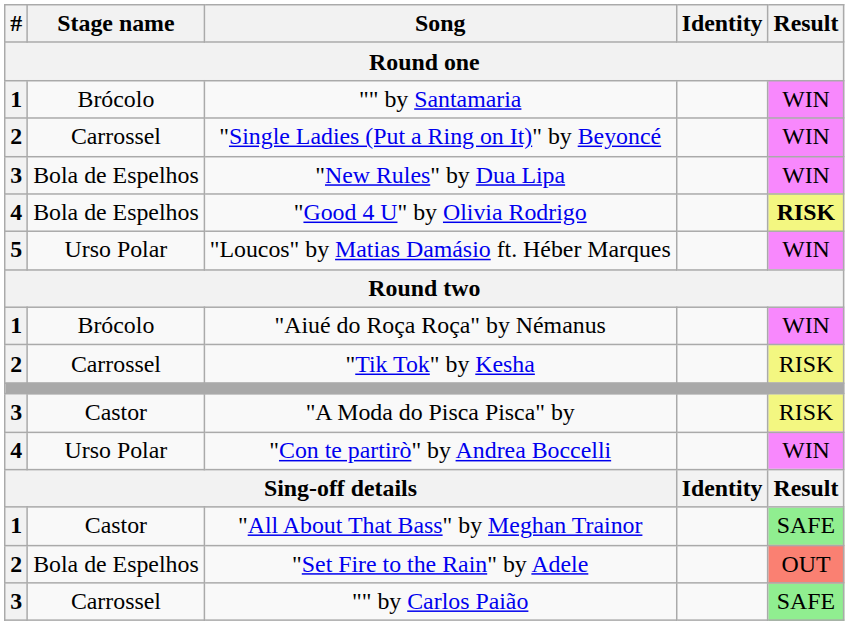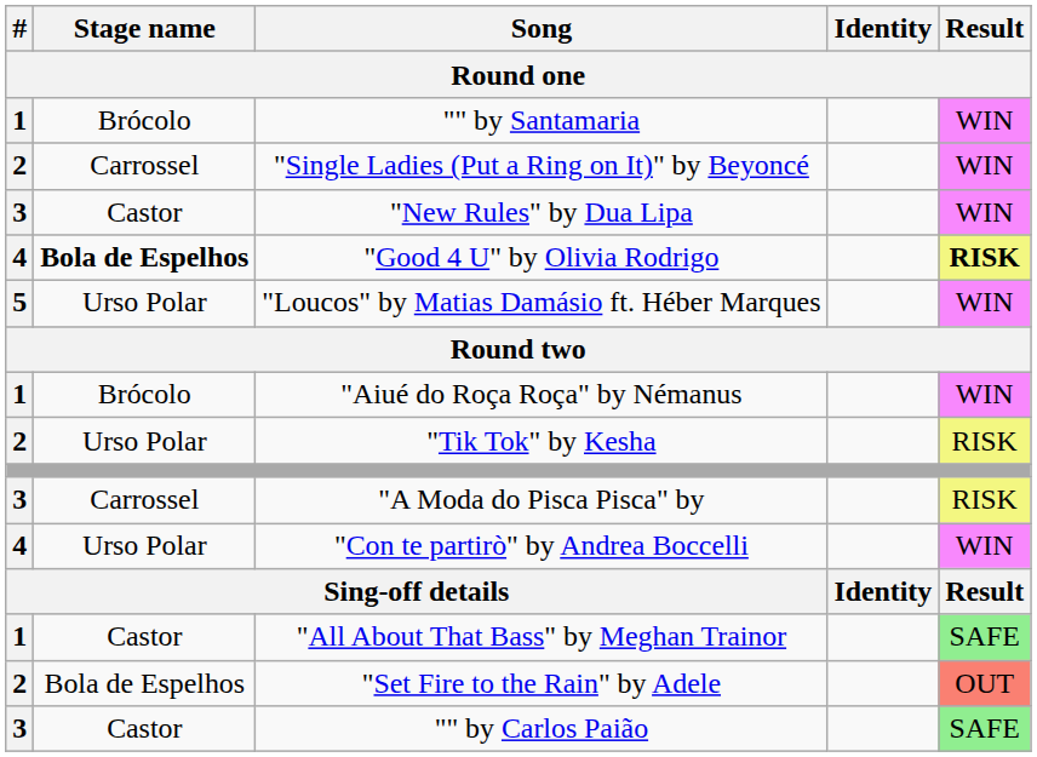"New Rules" by Dua Lipa | Stage name: Bola de Espelhos -> Castor
"Good 4 U" by Olivia Rodrigo | Stage name: normal -> bold
"Tik Tok" by Kesha | Stage name: Carrossel -> Urso Polar
"A Moda do Pisca Pisca" by | Stage name: Castor -> Carrossel
"" by Carlos Paião | Stage name: Carrossel -> Castor
